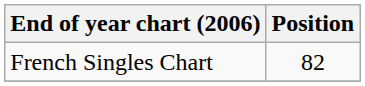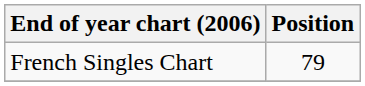French Singles Chart | Position: 82 -> 79
